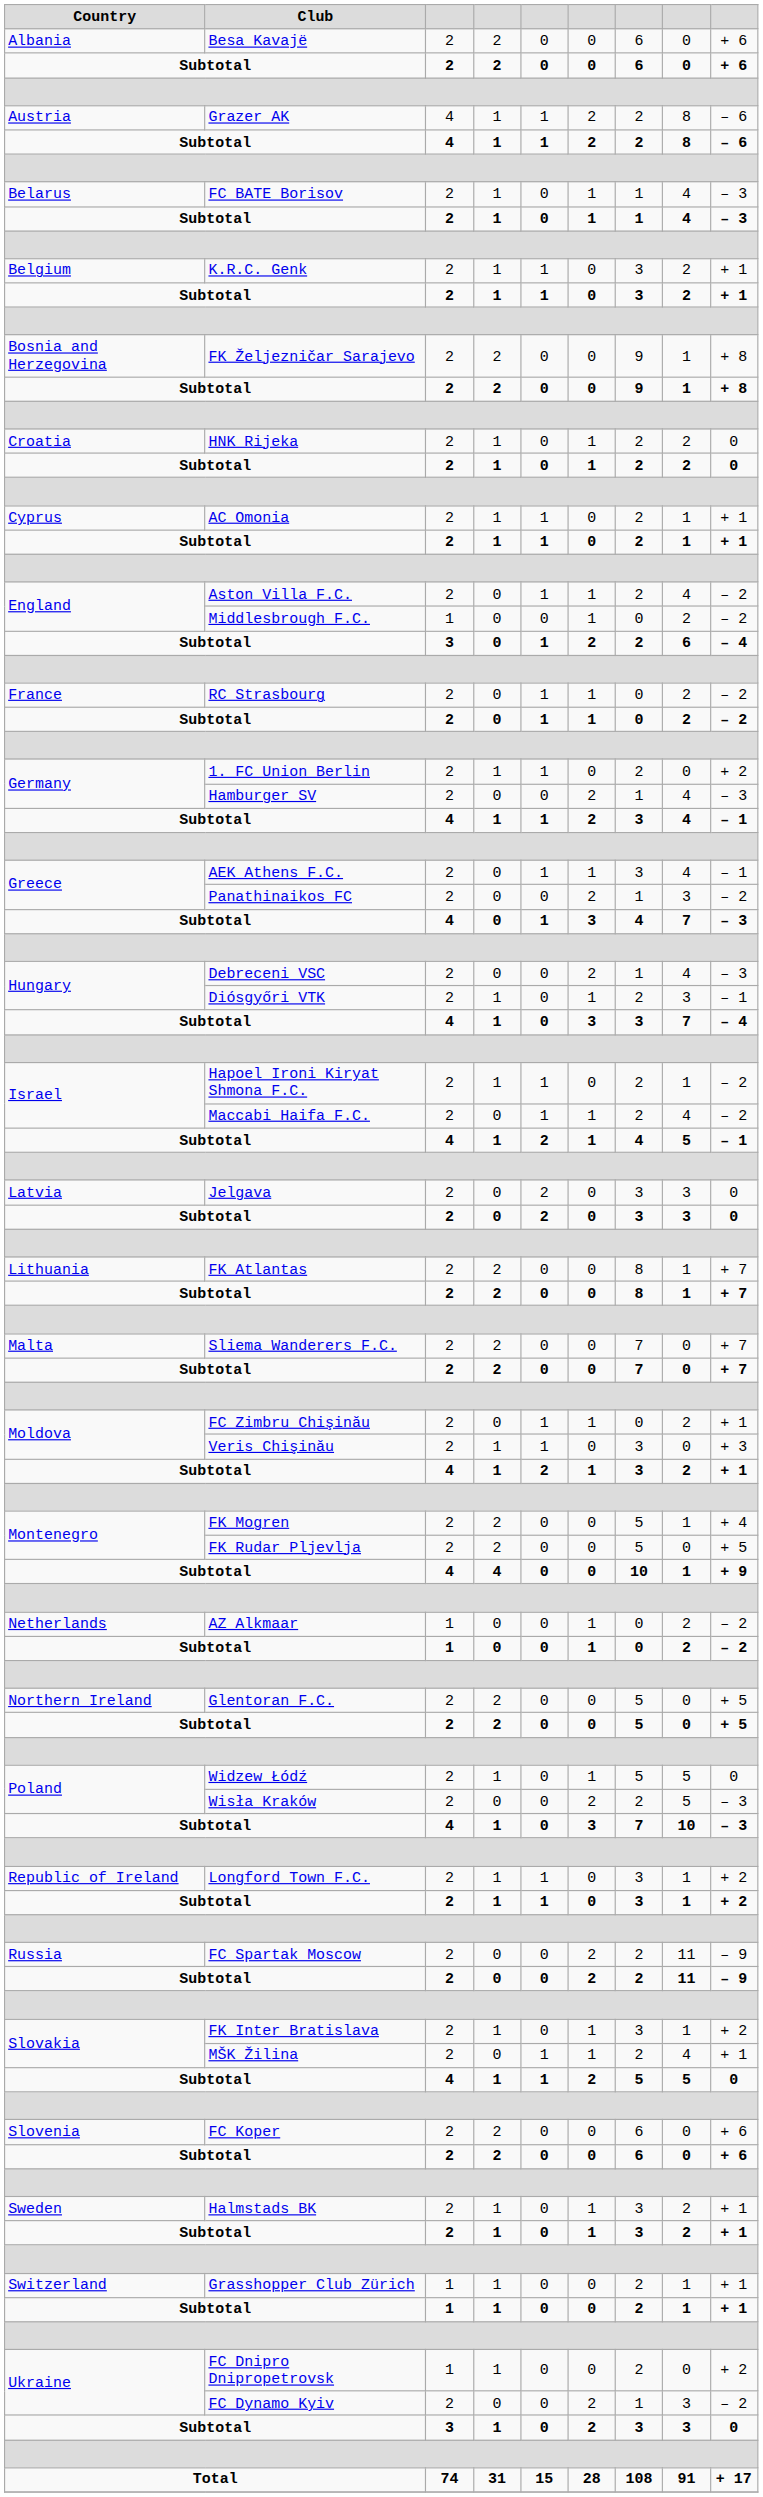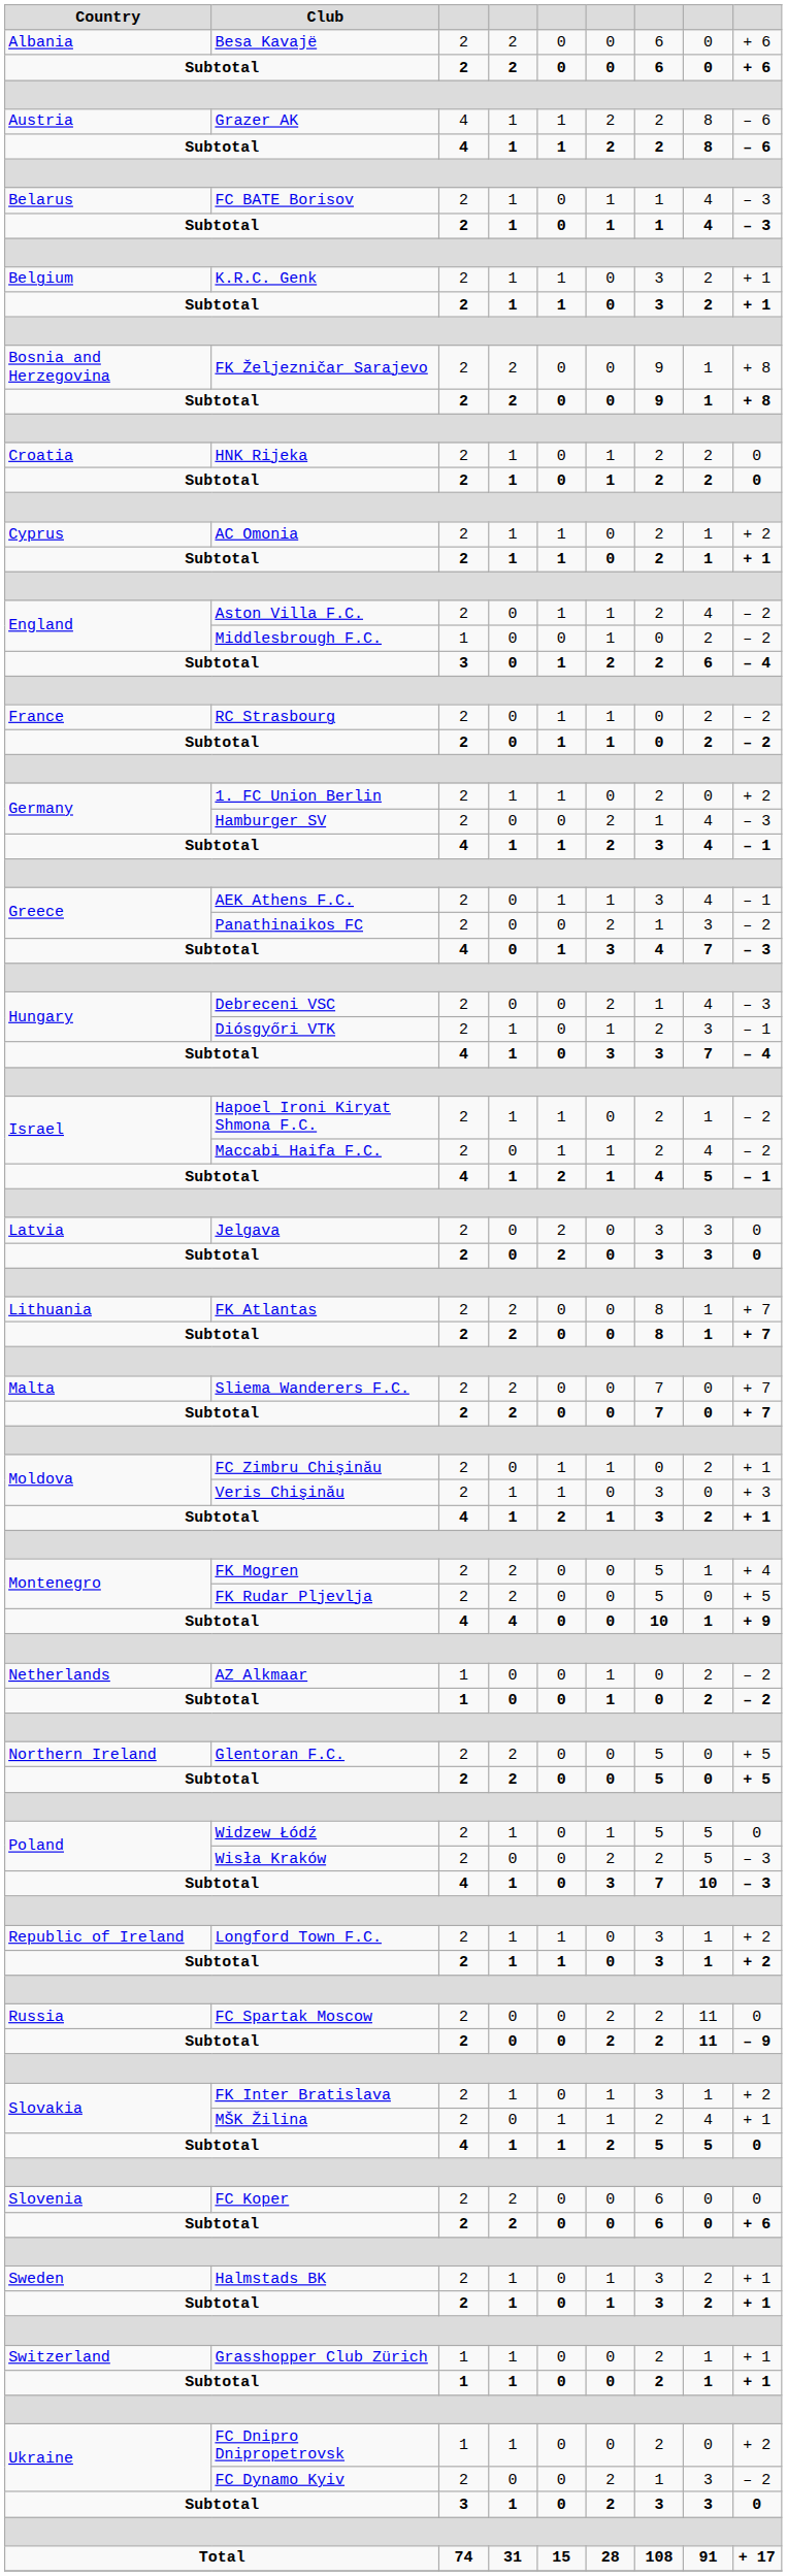AC Omonia | column 9: + 1 -> + 2
FC Spartak Moscow | column 9: – 9 -> 0
FC Koper | column 9: + 6 -> 0
